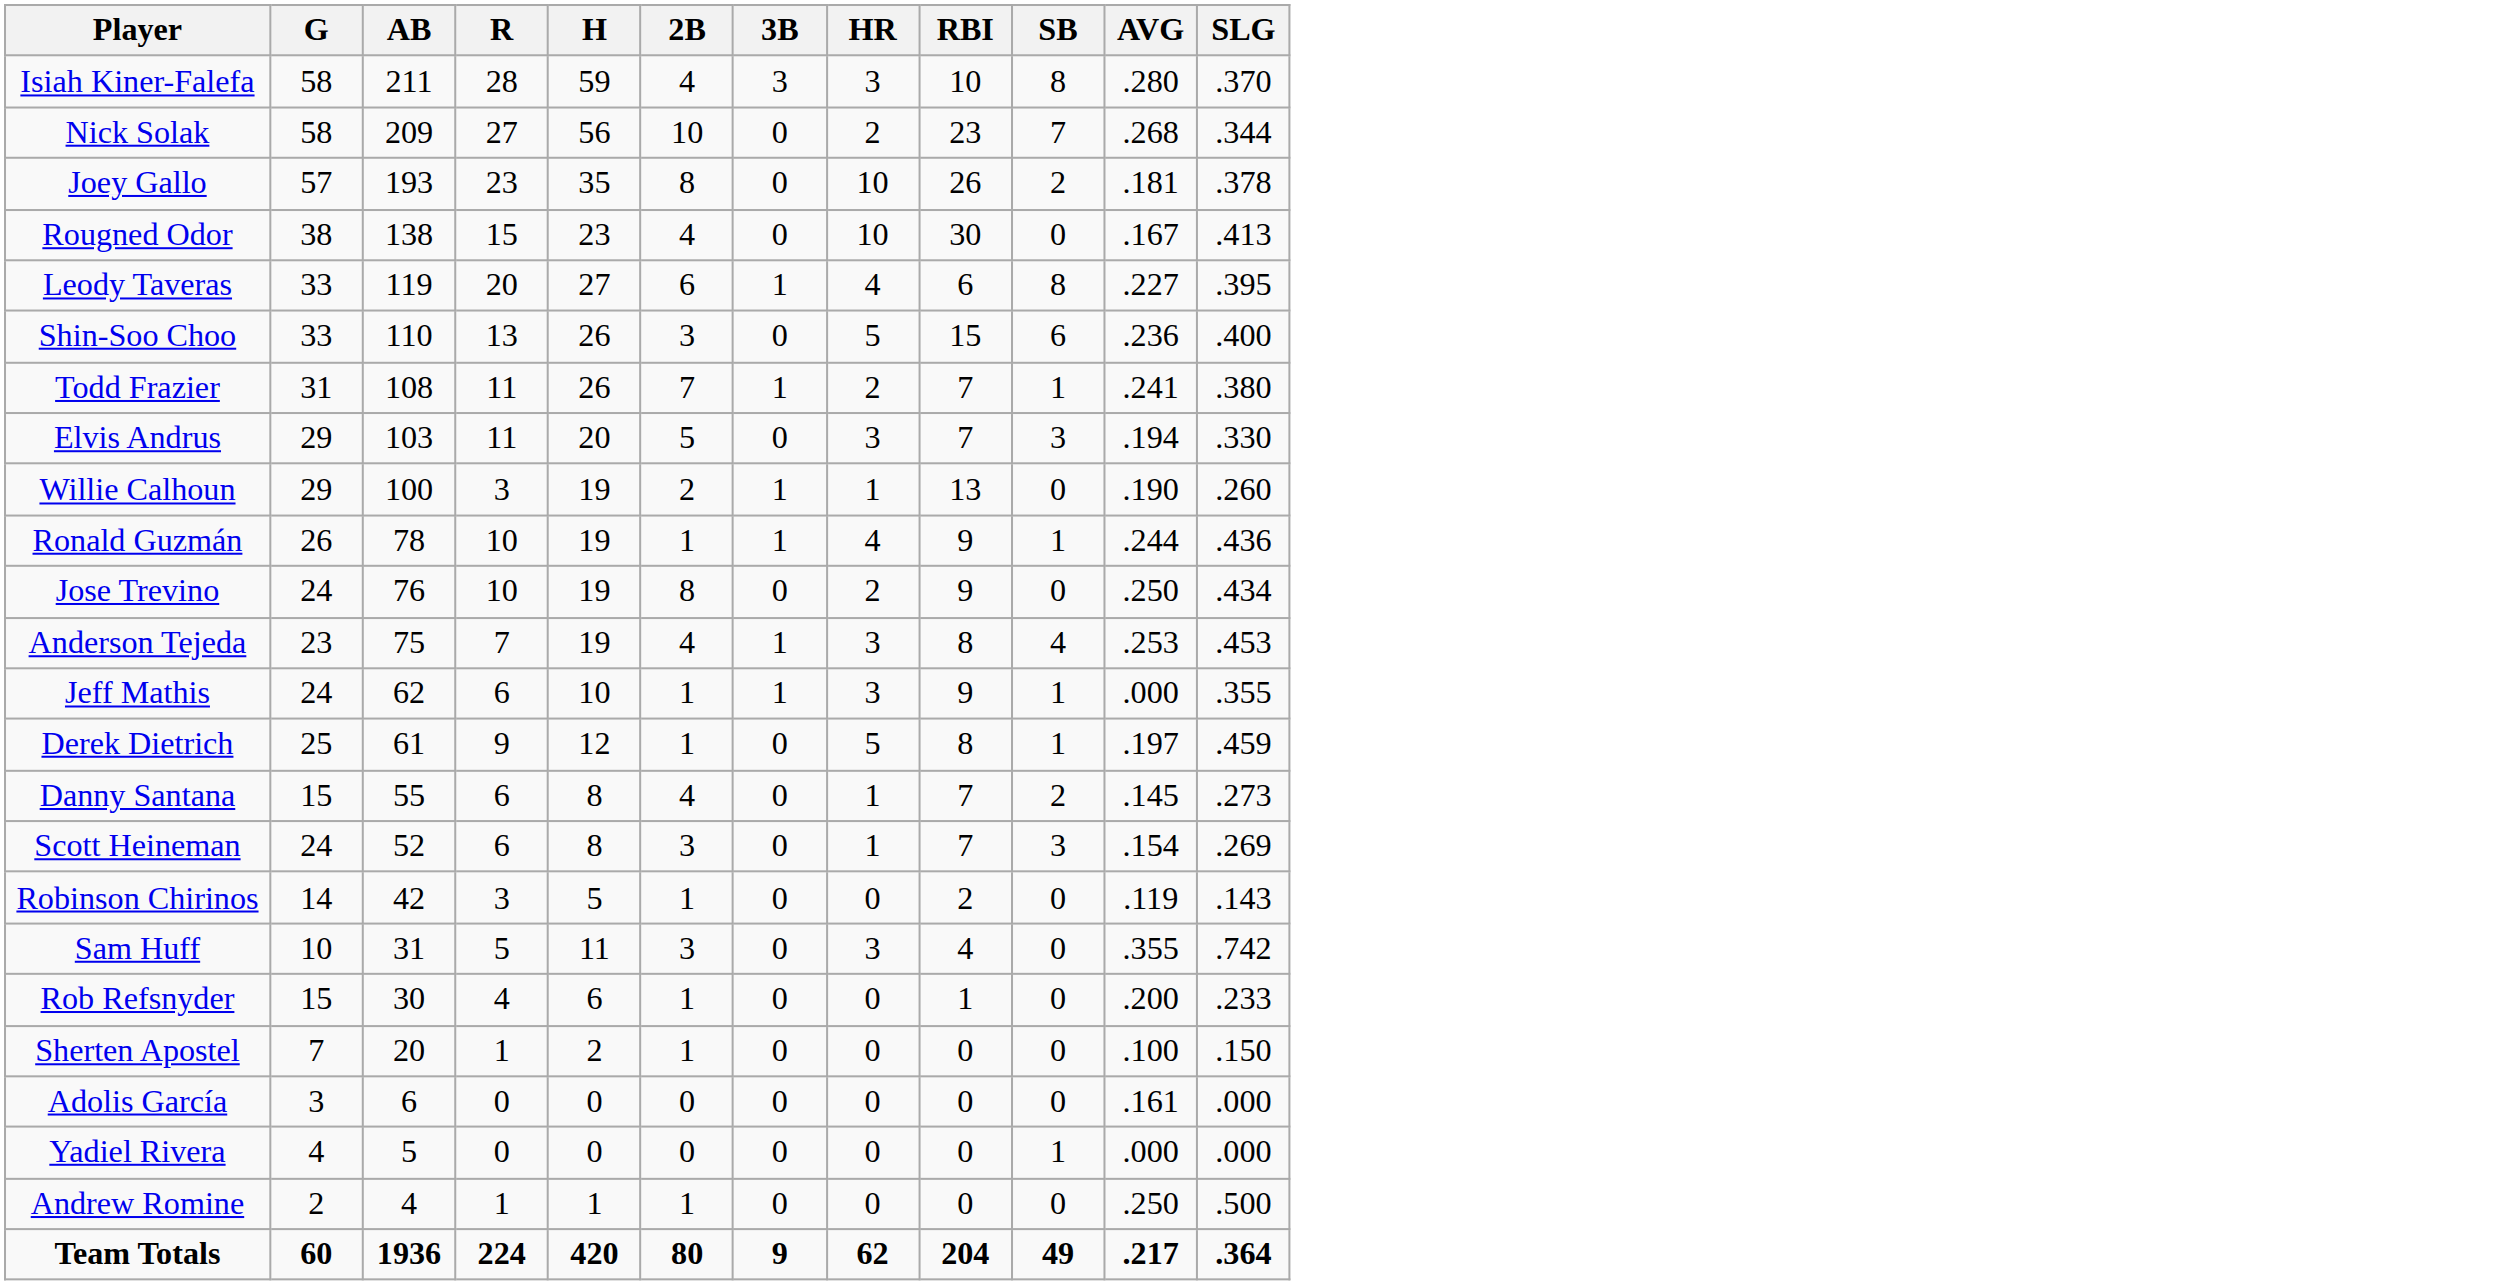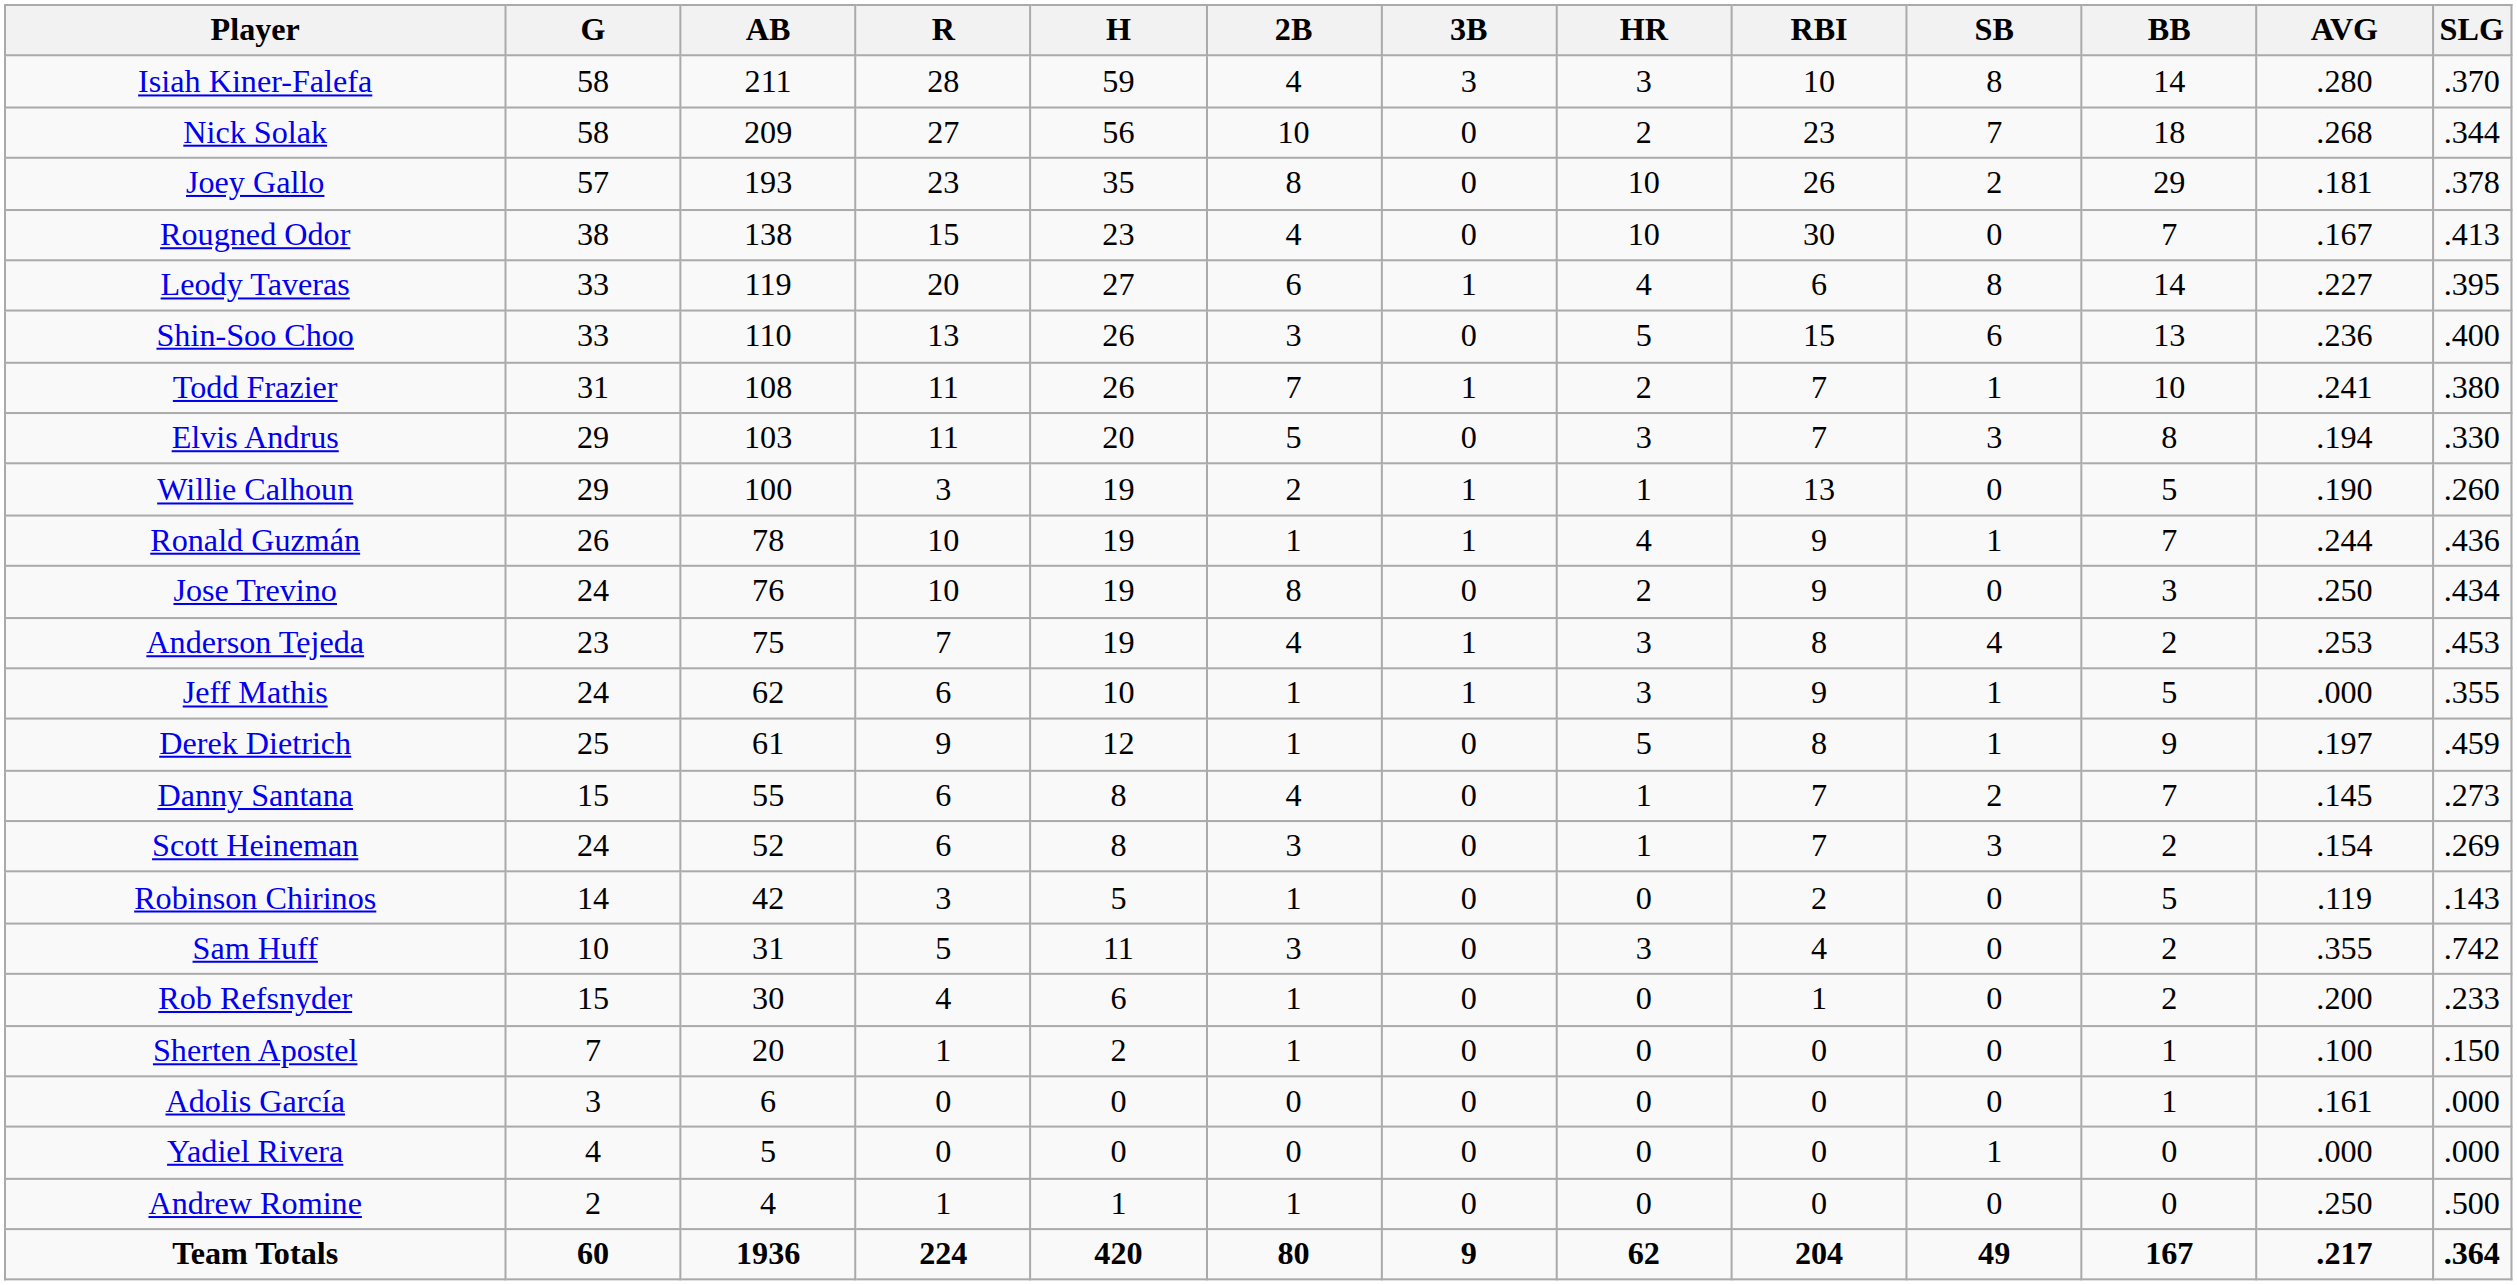+ column: BB | 14 | 18 | 29 | 7 | 14 | 13 | 10 | 8 | 5 | 7 | 3 | 2 | 5 | 9 | 7 | 2 | 5 | 2 | 2 | 1 | 1 | 0 | 0 | 167
